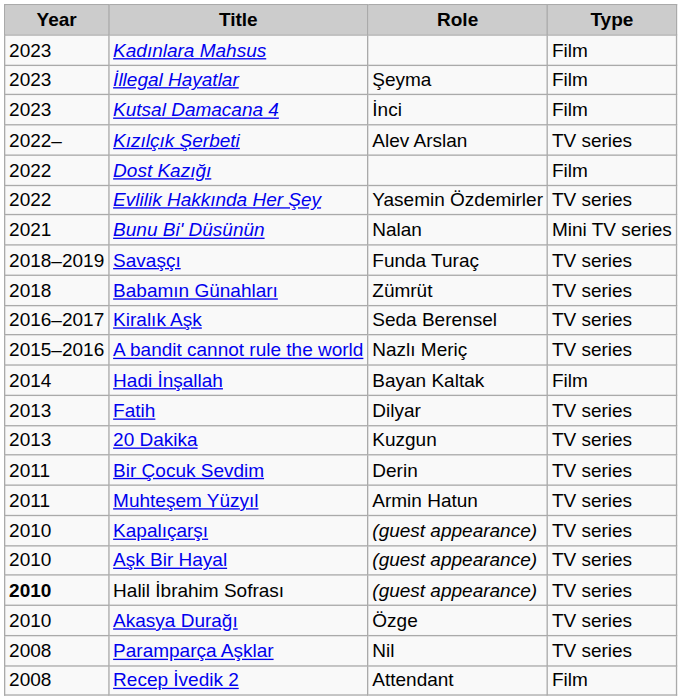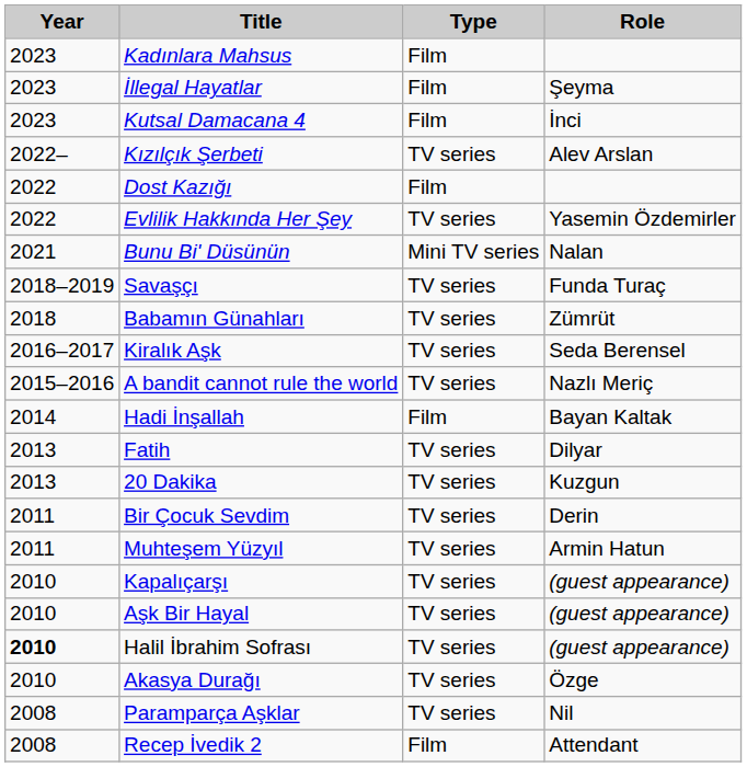columns swapped: Role <-> Type
